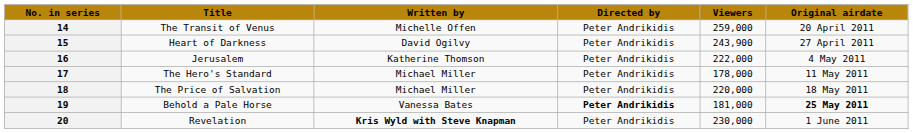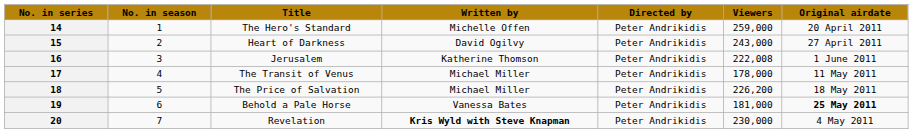+ column: No. in season | 1 | 2 | 3 | 4 | 5 | 6 | 7
14 | Title: The Transit of Venus -> The Hero's Standard
15 | Viewers: 243,900 -> 243,000
16 | Viewers: 222,000 -> 222,008
16 | Original airdate: 4 May 2011 -> 1 June 2011
17 | Title: The Hero's Standard -> The Transit of Venus
18 | Viewers: 220,000 -> 226,200
19 | Directed by: bold -> normal
20 | Original airdate: 1 June 2011 -> 4 May 2011
